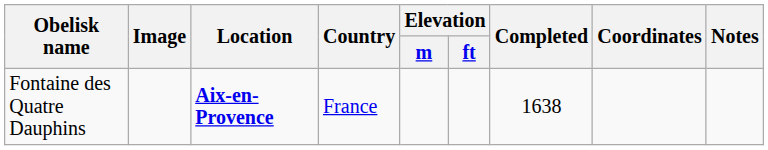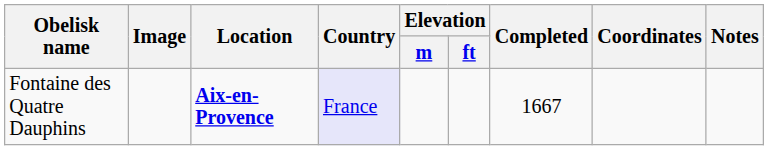Fontaine des Quatre Dauphins | Country: no background -> lavender background
Fontaine des Quatre Dauphins | Completed: 1638 -> 1667
